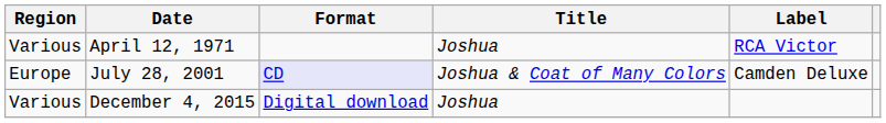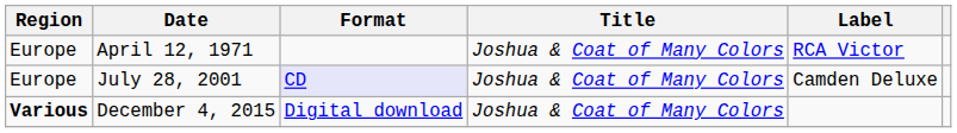April 12, 1971 | Region: Various -> Europe
April 12, 1971 | Title: Joshua -> Joshua & Coat of Many Colors
December 4, 2015 | Region: normal -> bold
December 4, 2015 | Title: Joshua -> Joshua & Coat of Many Colors
